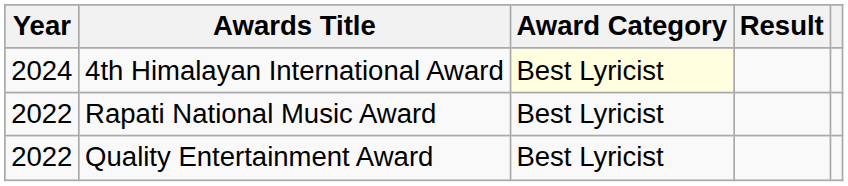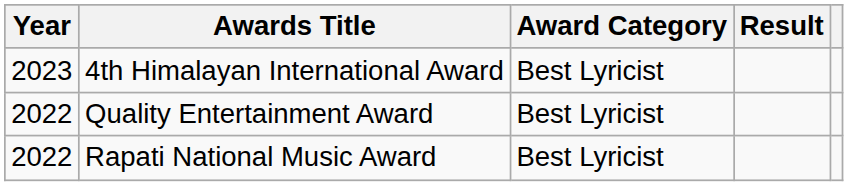4th Himalayan International Award | Year: 2024 -> 2023
4th Himalayan International Award | Award Category: lightyellow background -> no background
rows swapped: Rapati National Music Award <-> Quality Entertainment Award
